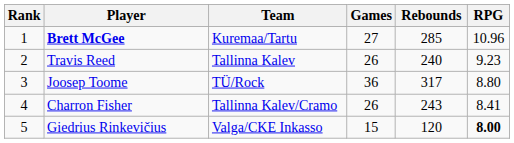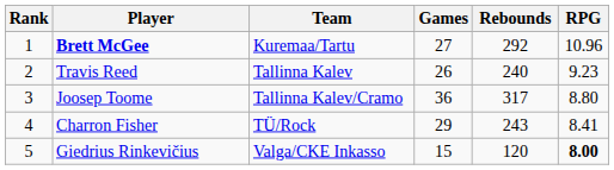Brett McGee | Rebounds: 285 -> 292
Joosep Toome | Team: TÜ/Rock -> Tallinna Kalev/Cramo
Charron Fisher | Team: Tallinna Kalev/Cramo -> TÜ/Rock
Charron Fisher | Games: 26 -> 29
